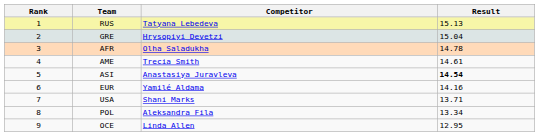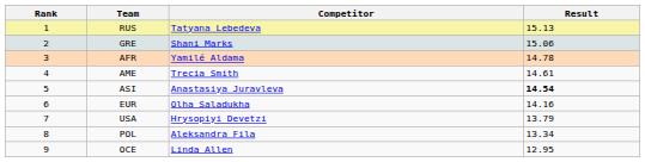GRE | Competitor: Hrysopiyi Devetzi -> Shani Marks
GRE | Result: 15.04 -> 15.06
AFR | Competitor: Olha Saladukha -> Yamilé Aldama
EUR | Competitor: Yamilé Aldama -> Olha Saladukha
USA | Competitor: Shani Marks -> Hrysopiyi Devetzi
USA | Result: 13.71 -> 13.79
